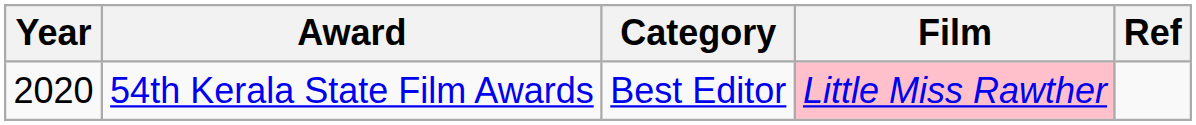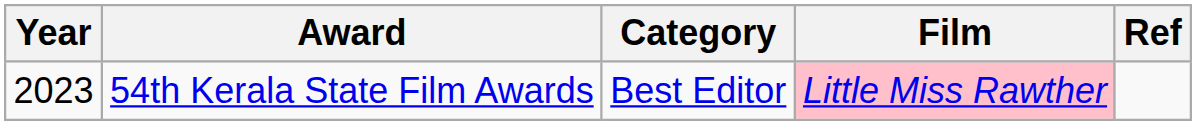54th Kerala State Film Awards | Year: 2020 -> 2023
